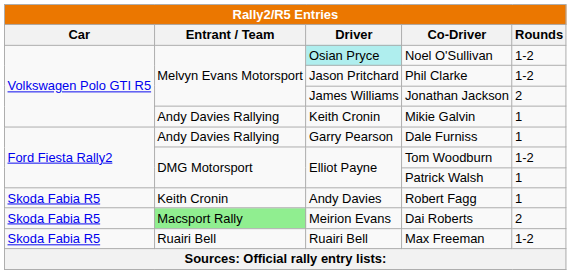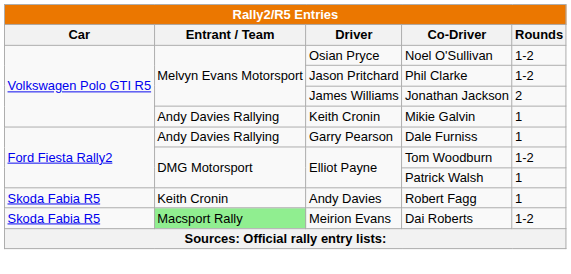Noel O'Sullivan | Driver: paleturquoise background -> no background
Dai Roberts | Rounds: 2 -> 1-2
- row: Skoda Fabia R5 | Ruairi Bell | Ruairi Bell | Max Freeman | 1-2
